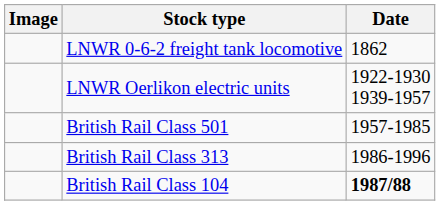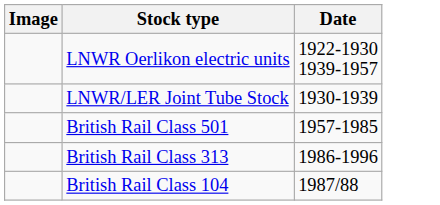- row: LNWR 0-6-2 freight tank locomotive | 1862
+ row: LNWR/LER Joint Tube Stock | 1930-1939
British Rail Class 104 | Date: bold -> normal
